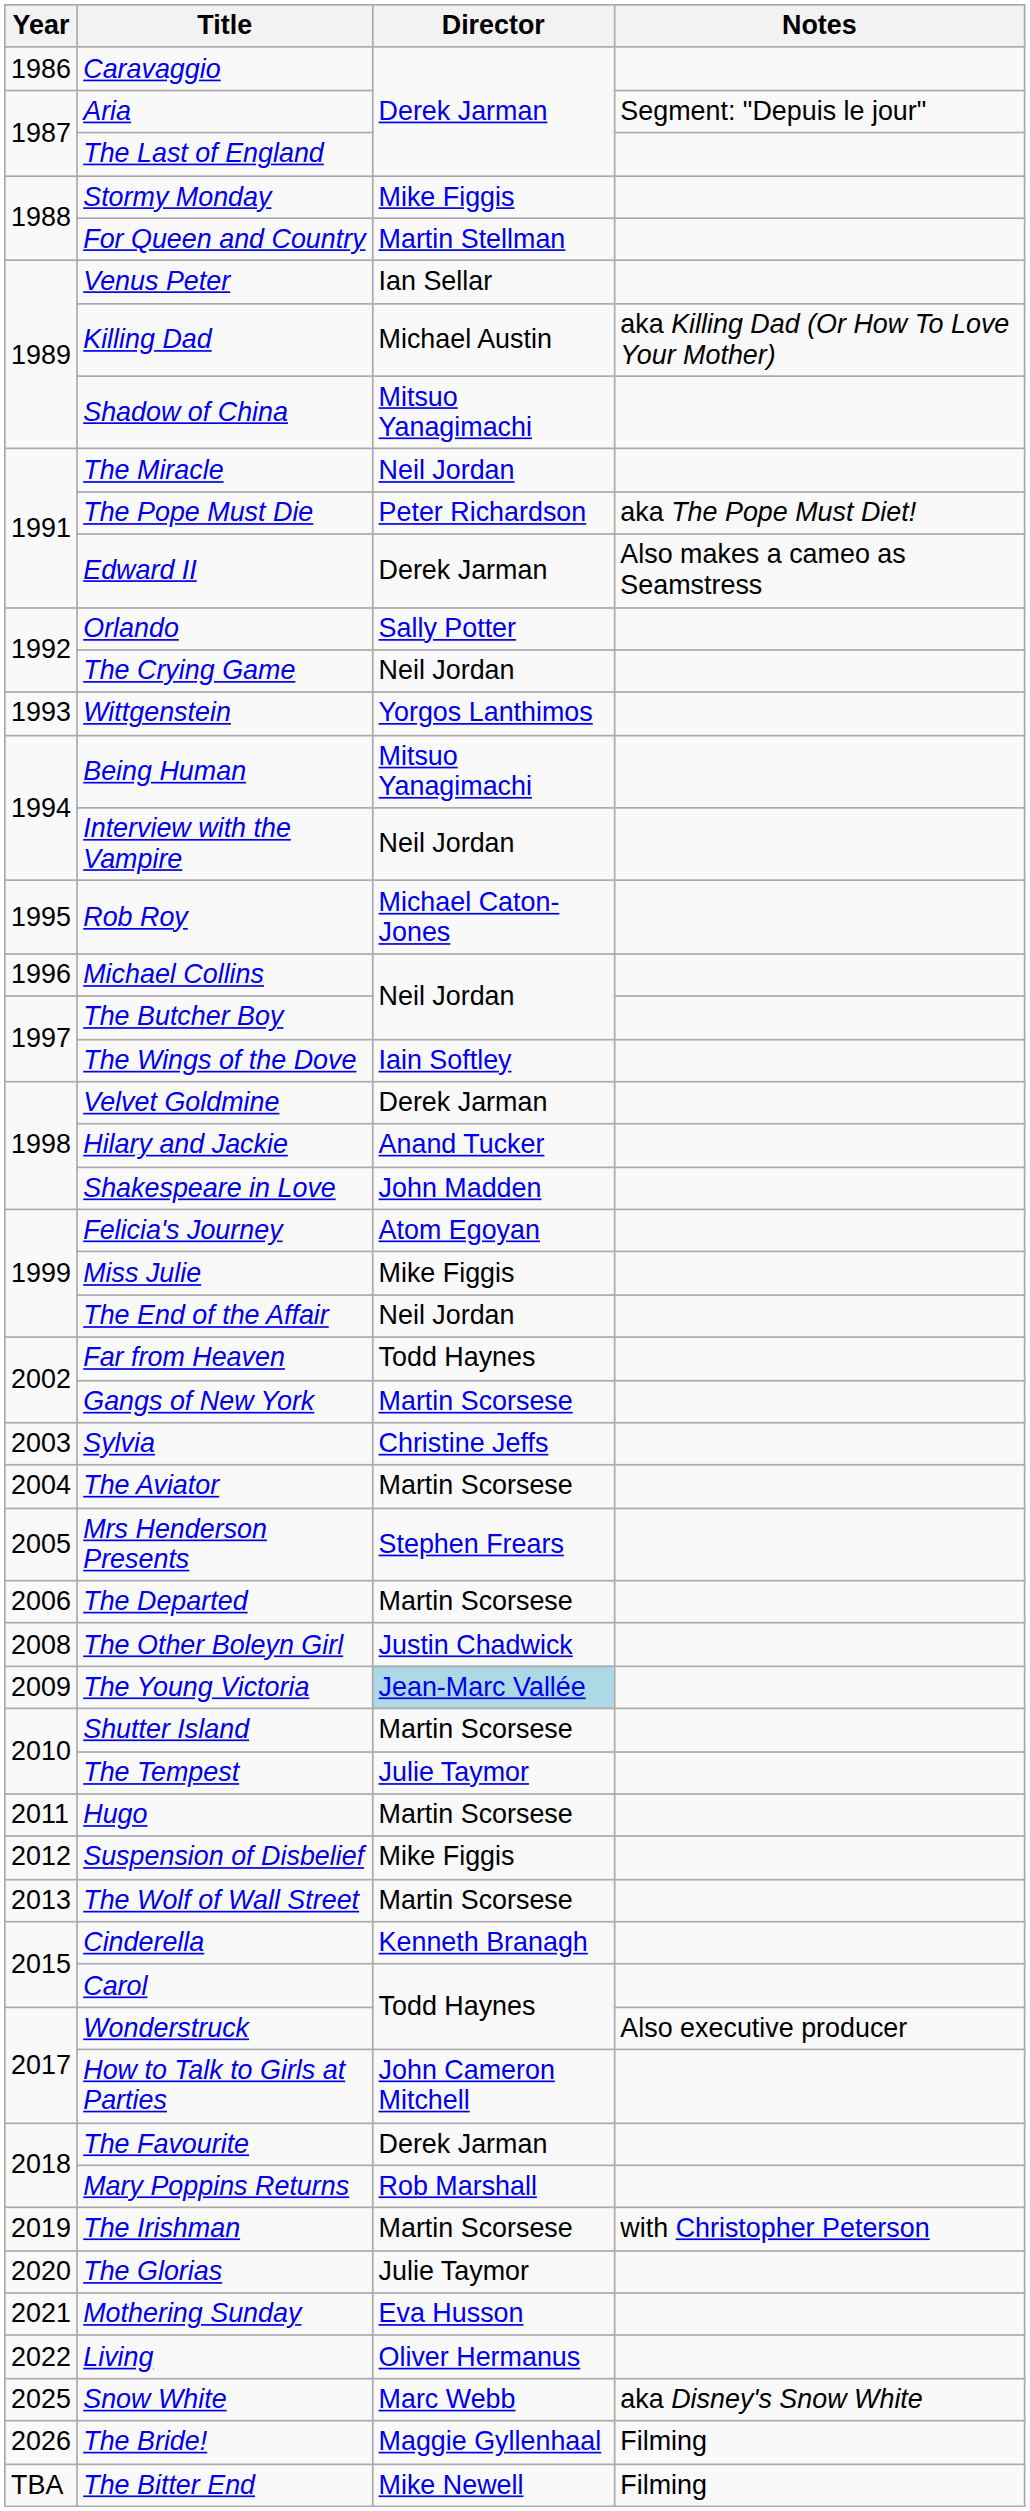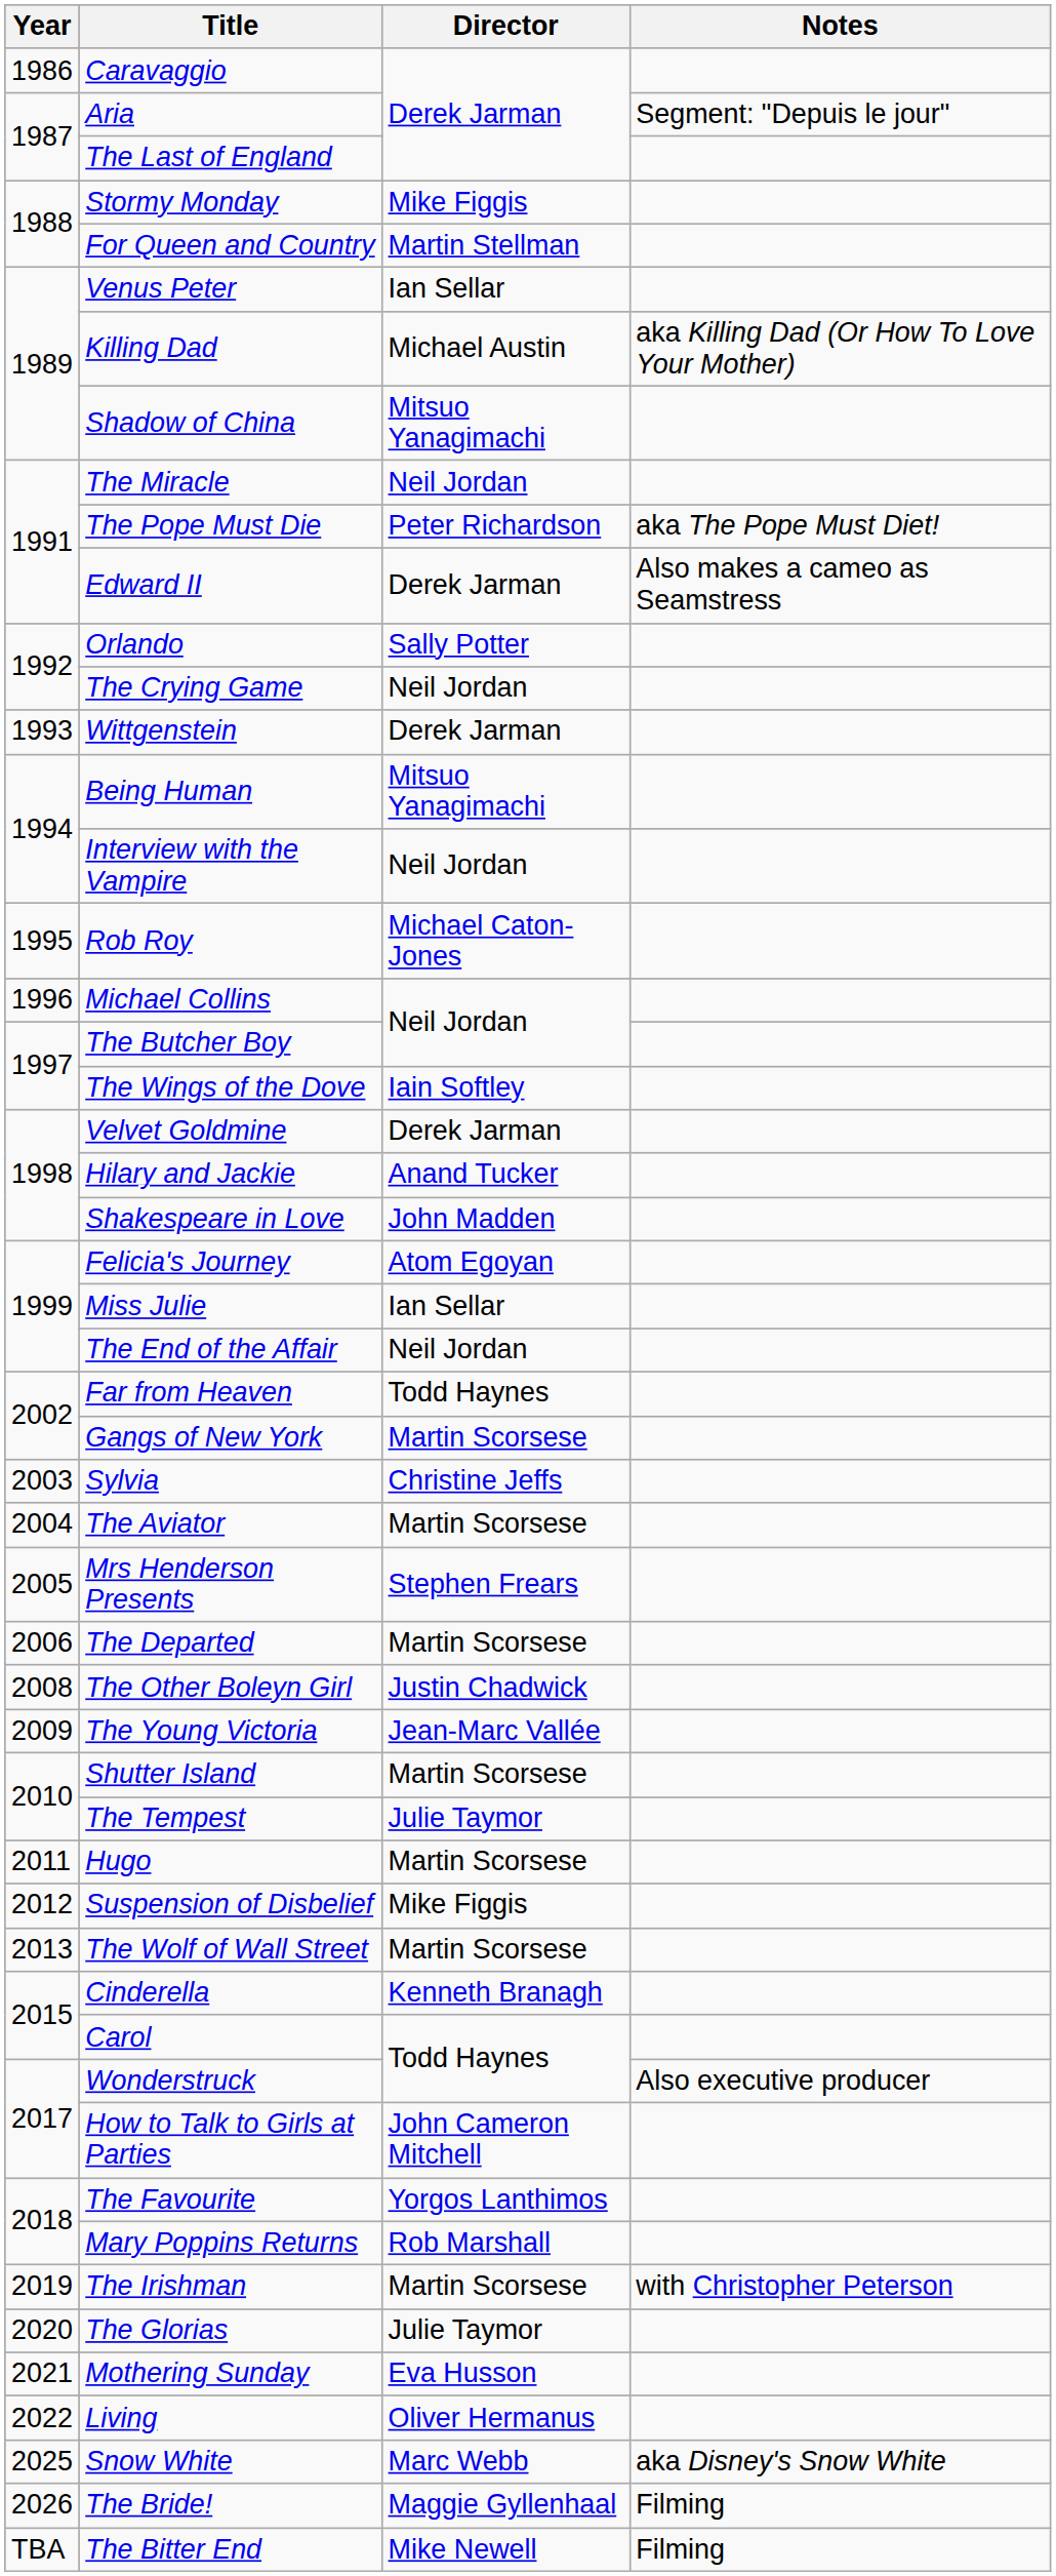Wittgenstein | Director: Yorgos Lanthimos -> Derek Jarman
Miss Julie | Director: Mike Figgis -> Ian Sellar
The Young Victoria | Director: lightblue background -> no background
The Favourite | Director: Derek Jarman -> Yorgos Lanthimos
